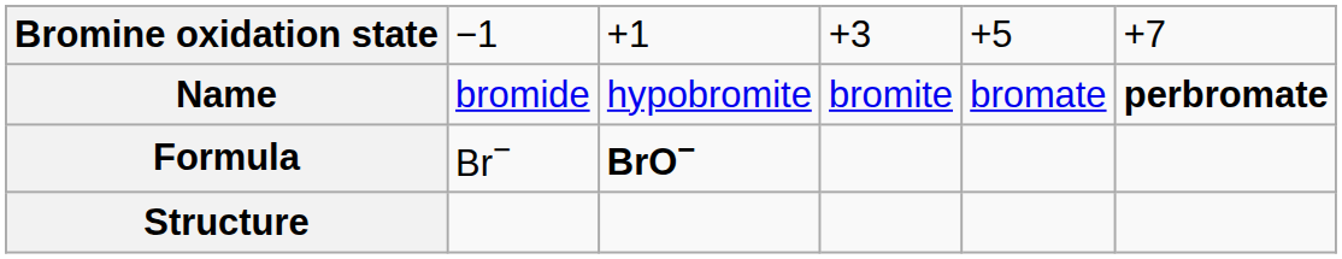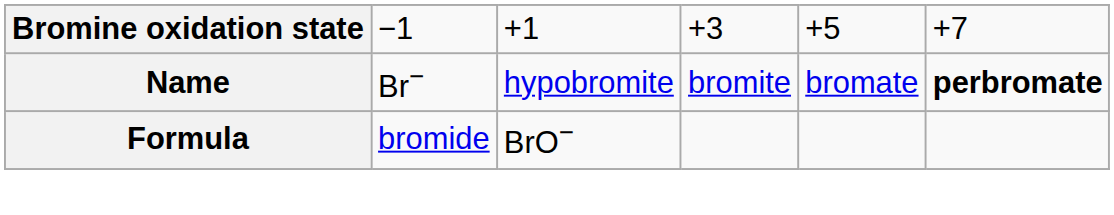Name | column 2: bromide -> Br−
Formula | column 2: Br− -> bromide
Formula | column 3: bold -> normal
- row: Structure
